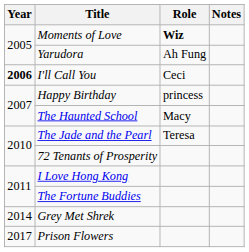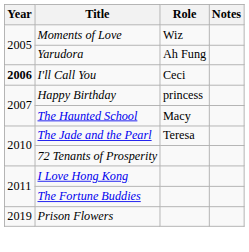Moments of Love | Role: bold -> normal
- row: 2014 | Grey Met Shrek
Prison Flowers | Year: 2017 -> 2019
